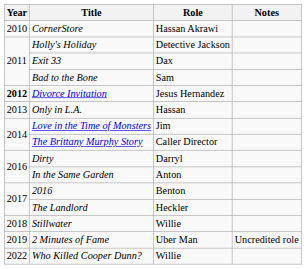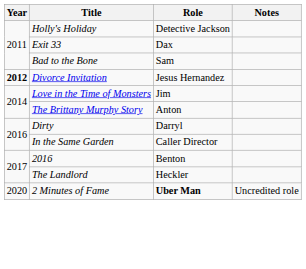- row: 2010 | CornerStore | Hassan Akrawi
- row: 2013 | Only in L.A. | Hassan
The Brittany Murphy Story | Role: Caller Director -> Anton
In the Same Garden | Role: Anton -> Caller Director
- row: 2018 | Stillwater | Willie
2 Minutes of Fame | Year: 2019 -> 2020
2 Minutes of Fame | Role: normal -> bold
- row: 2022 | Who Killed Cooper Dunn? | Willie
